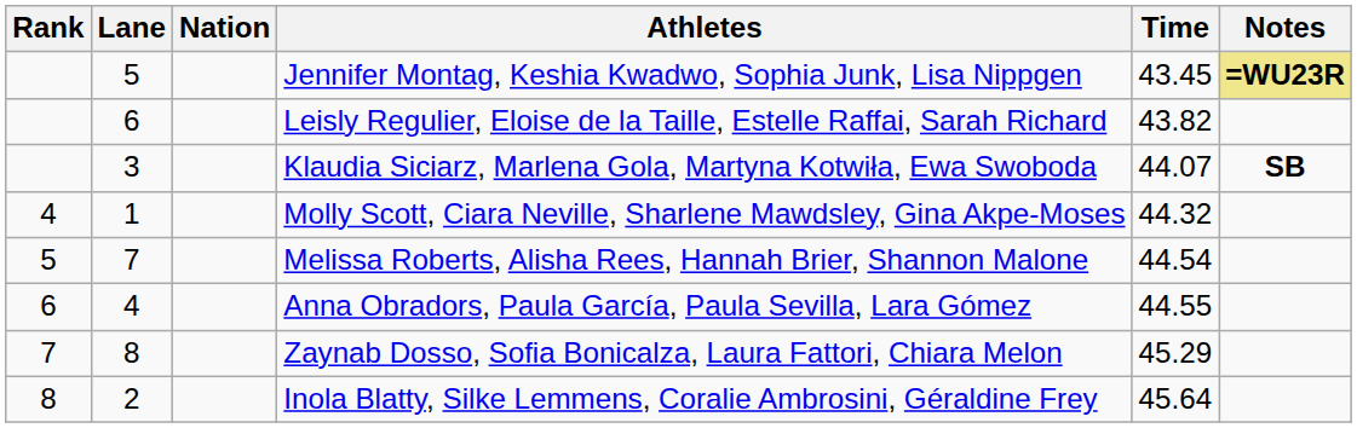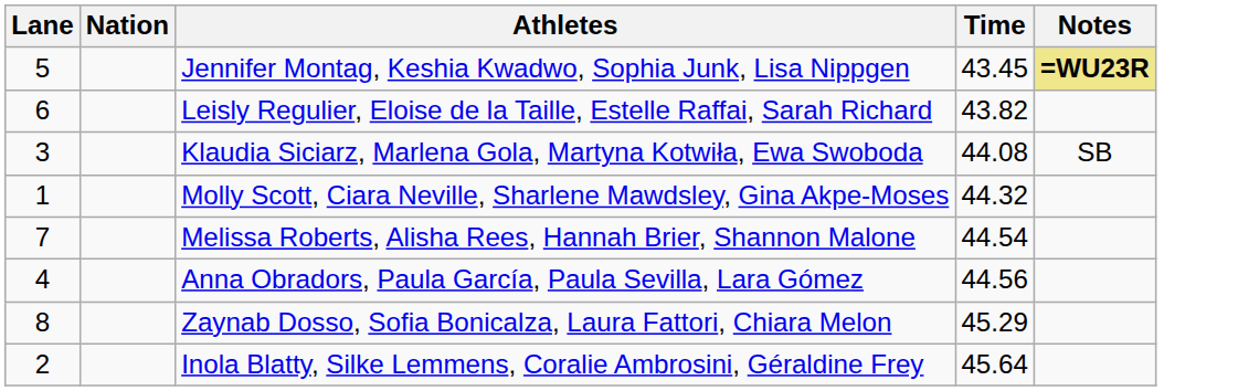- column: Rank | 4 | 5 | 6 | 7 | 8
Klaudia Siciarz, Marlena Gola, Martyna Kotwiła, Ewa Swoboda | Time: 44.07 -> 44.08
Klaudia Siciarz, Marlena Gola, Martyna Kotwiła, Ewa Swoboda | Notes: bold -> normal
Anna Obradors, Paula García, Paula Sevilla, Lara Gómez | Time: 44.55 -> 44.56
